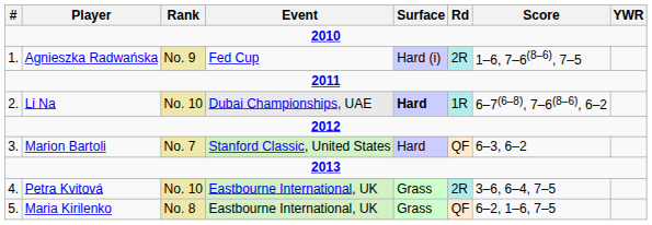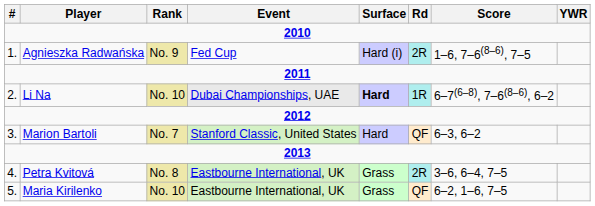Petra Kvitová | Rank: No. 10 -> No. 8
Maria Kirilenko | Rank: No. 8 -> No. 10
